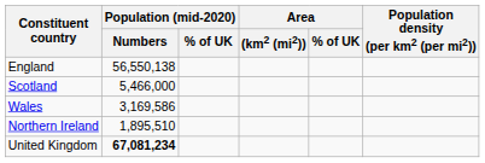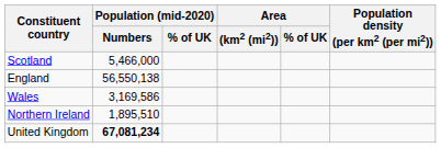rows swapped: England <-> Scotland
